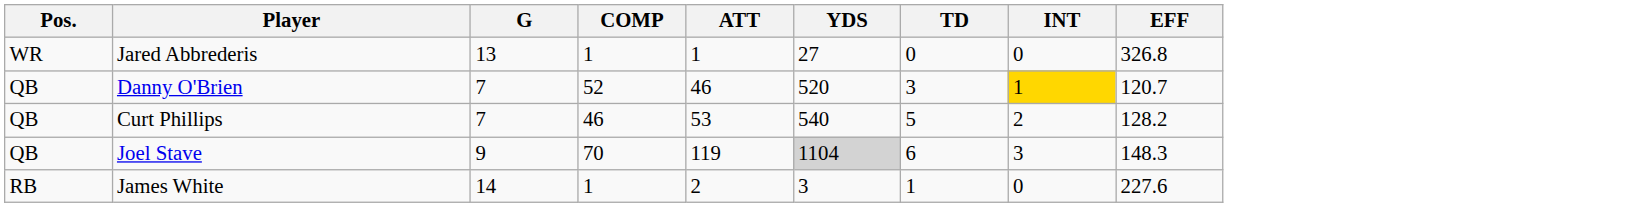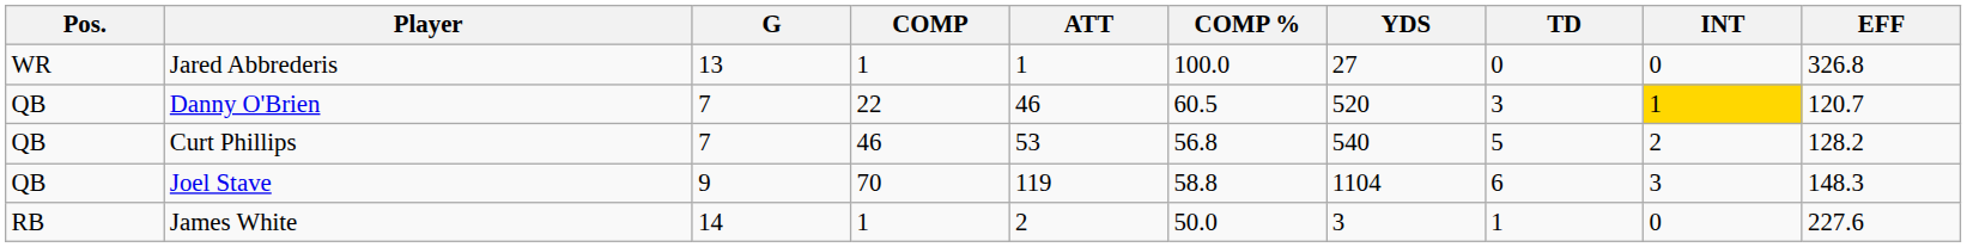+ column: COMP % | 100.0 | 60.5 | 56.8 | 58.8 | 50.0
Danny O'Brien | COMP: 52 -> 22
Joel Stave | YDS: lightgrey background -> no background
